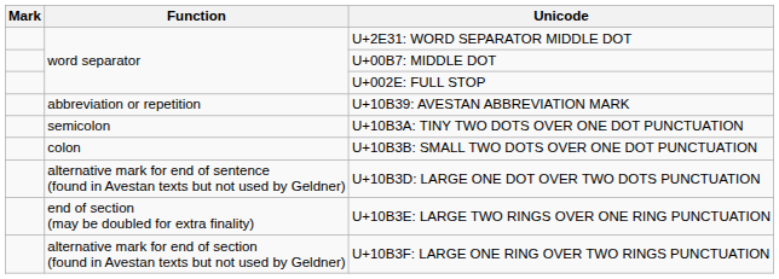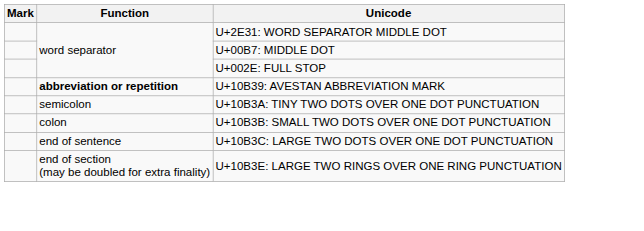U+10B39: AVESTAN ABBREVIATION MARK | Function: normal -> bold
+ row: end of sentence | U+10B3C: LARGE TWO DOTS OVER ONE DOT PUNCTUATION
- row: alternative mark for end of sentence (found in Avestan texts but not used by Geldner) | U+10B3D: LARGE ONE DOT OVER TWO DOTS PUNCTUATION
- row: alternative mark for end of section (found in Avestan texts but not used by Geldner) | U+10B3F: LARGE ONE RING OVER TWO RINGS PUNCTUATION
